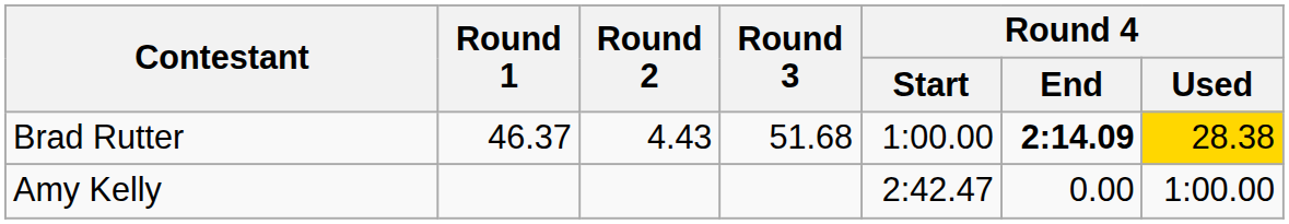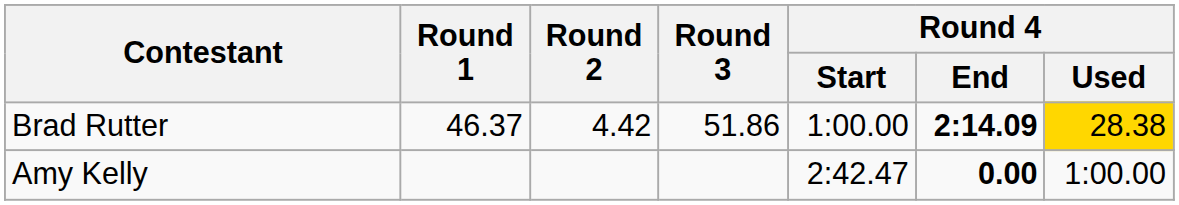Brad Rutter | Round 2: 4.43 -> 4.42
Brad Rutter | Round 3: 51.68 -> 51.86
Amy Kelly | Round 4 / End: normal -> bold
